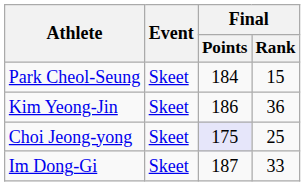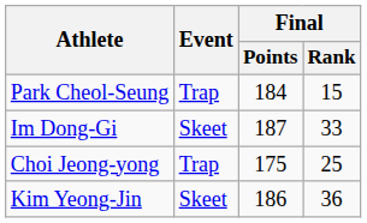Park Cheol-Seung | Event: Skeet -> Trap
rows swapped: Im Dong-Gi <-> Kim Yeong-Jin
Choi Jeong-yong | Event: Skeet -> Trap
Choi Jeong-yong | Final / Points: lavender background -> no background
